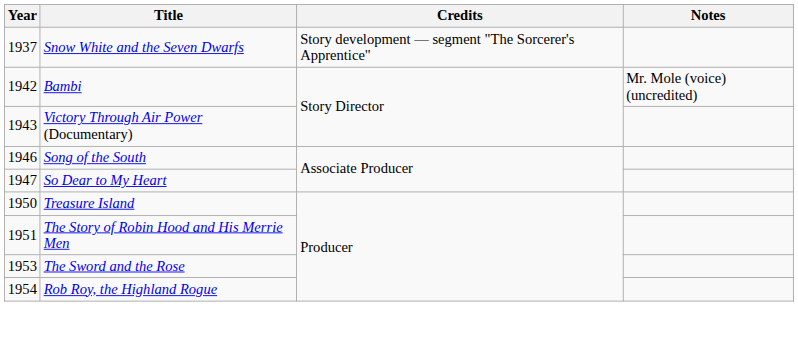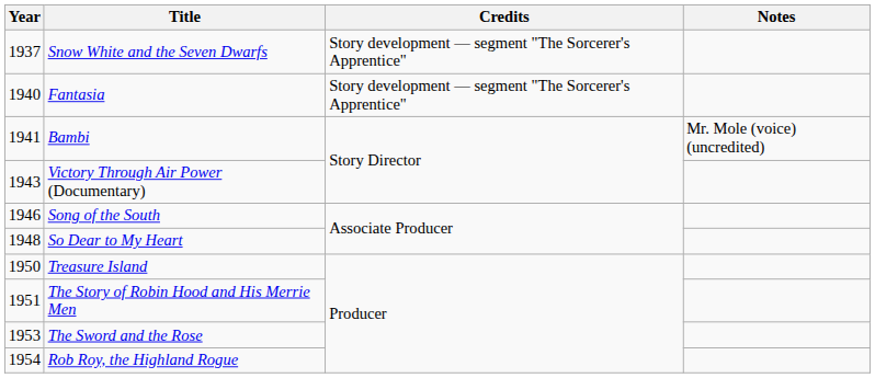+ row: 1940 | Fantasia | Story development — segment "The Sorcerer's Apprentice"
Bambi | Year: 1942 -> 1941
So Dear to My Heart | Year: 1947 -> 1948
